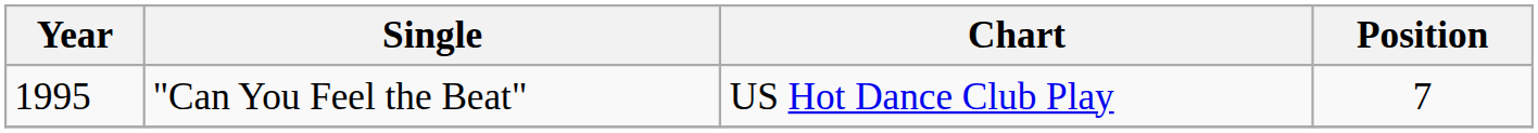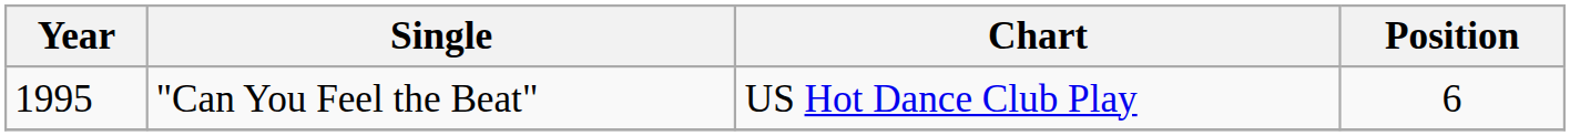"Can You Feel the Beat" | Position: 7 -> 6
